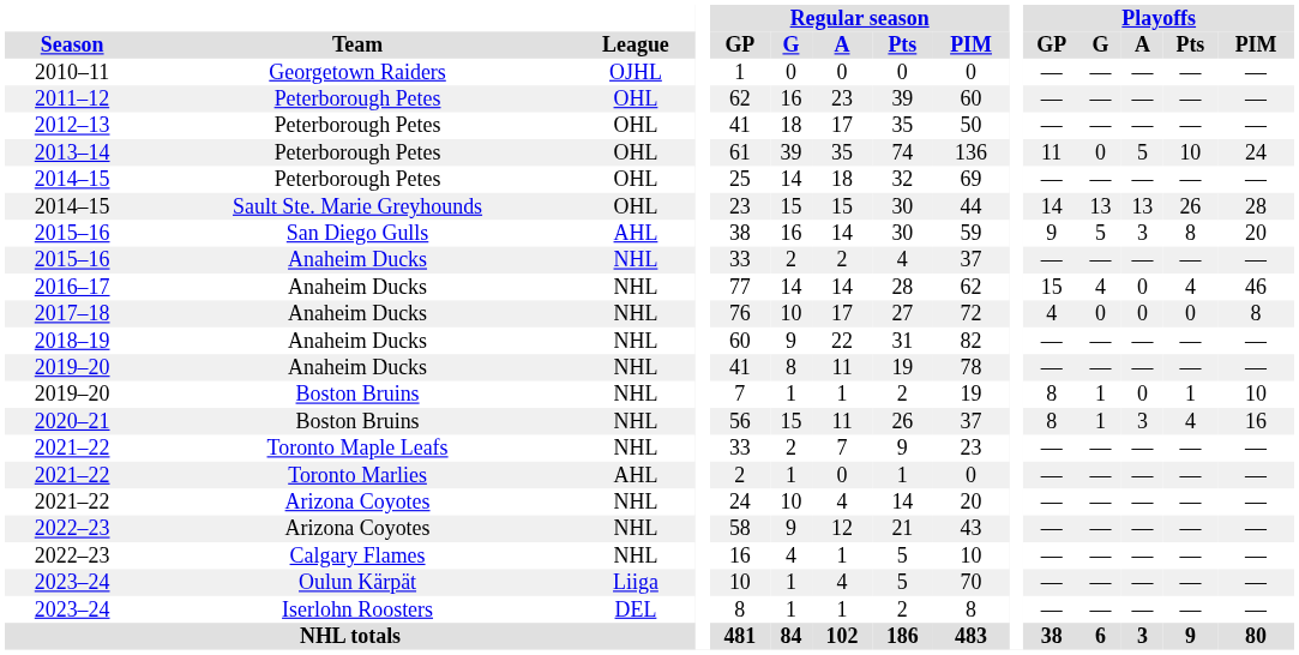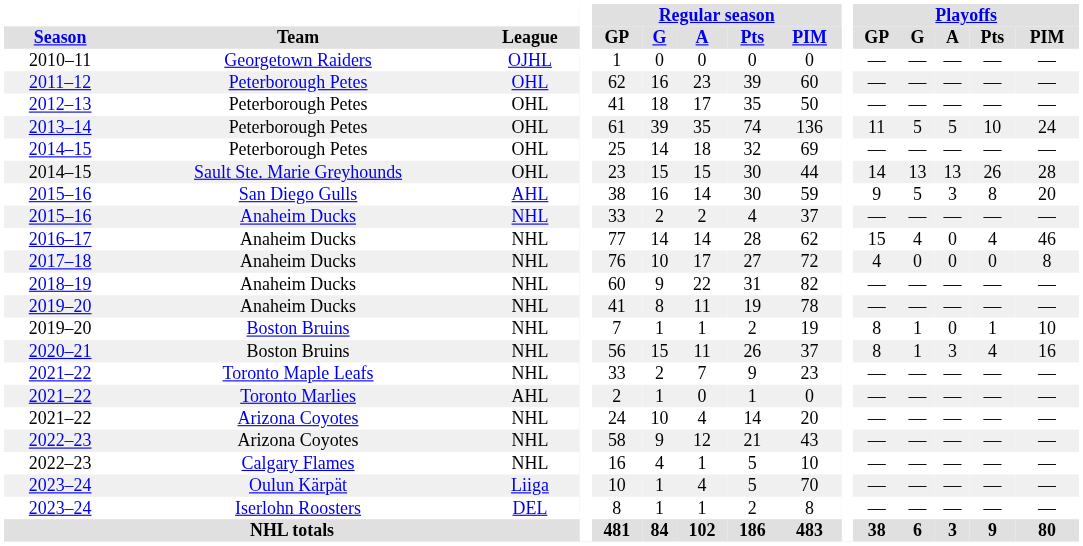2013–14 | Playoffs / G: 0 -> 5
